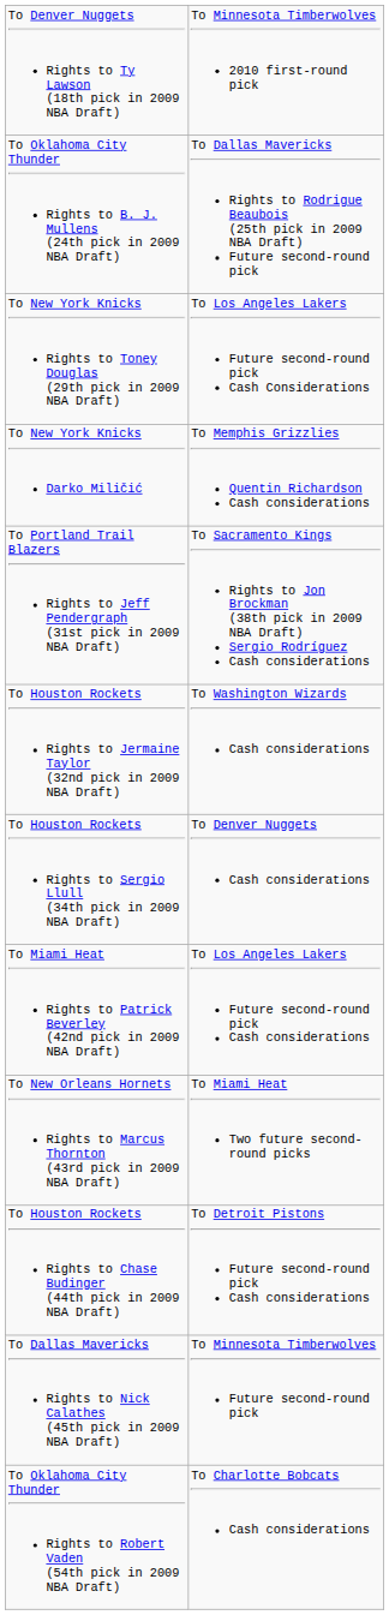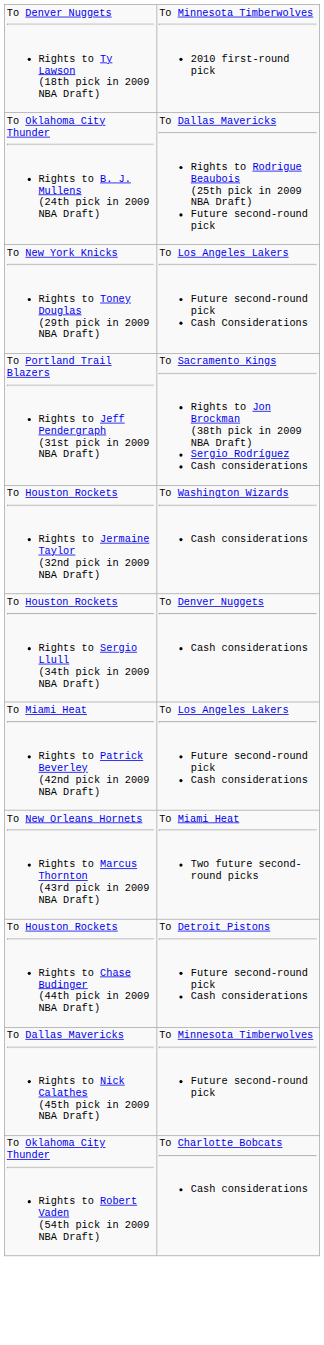- row: To New York Knicks Darko Miličić | To Memphis Grizzlies Quentin Richardson Cash considerations
